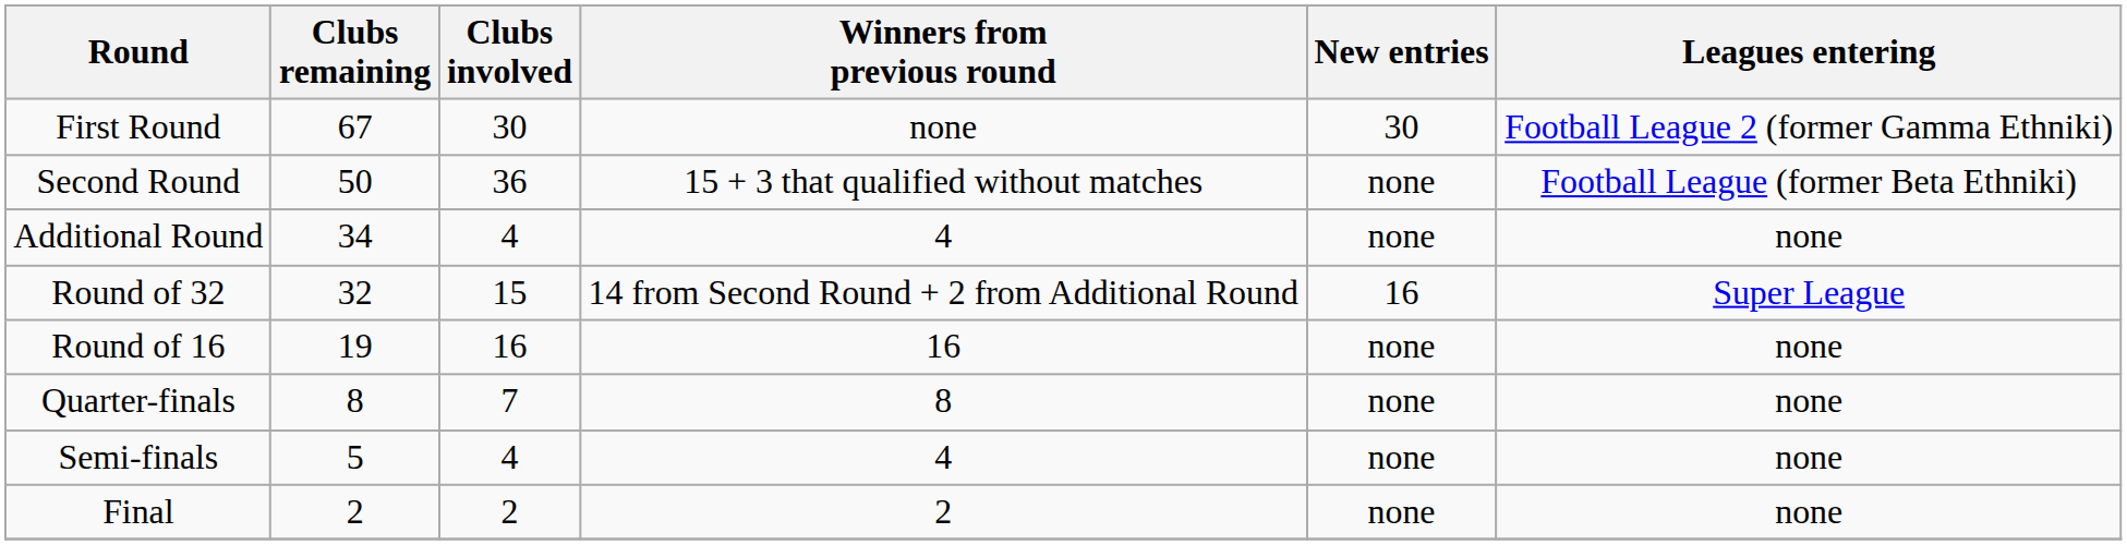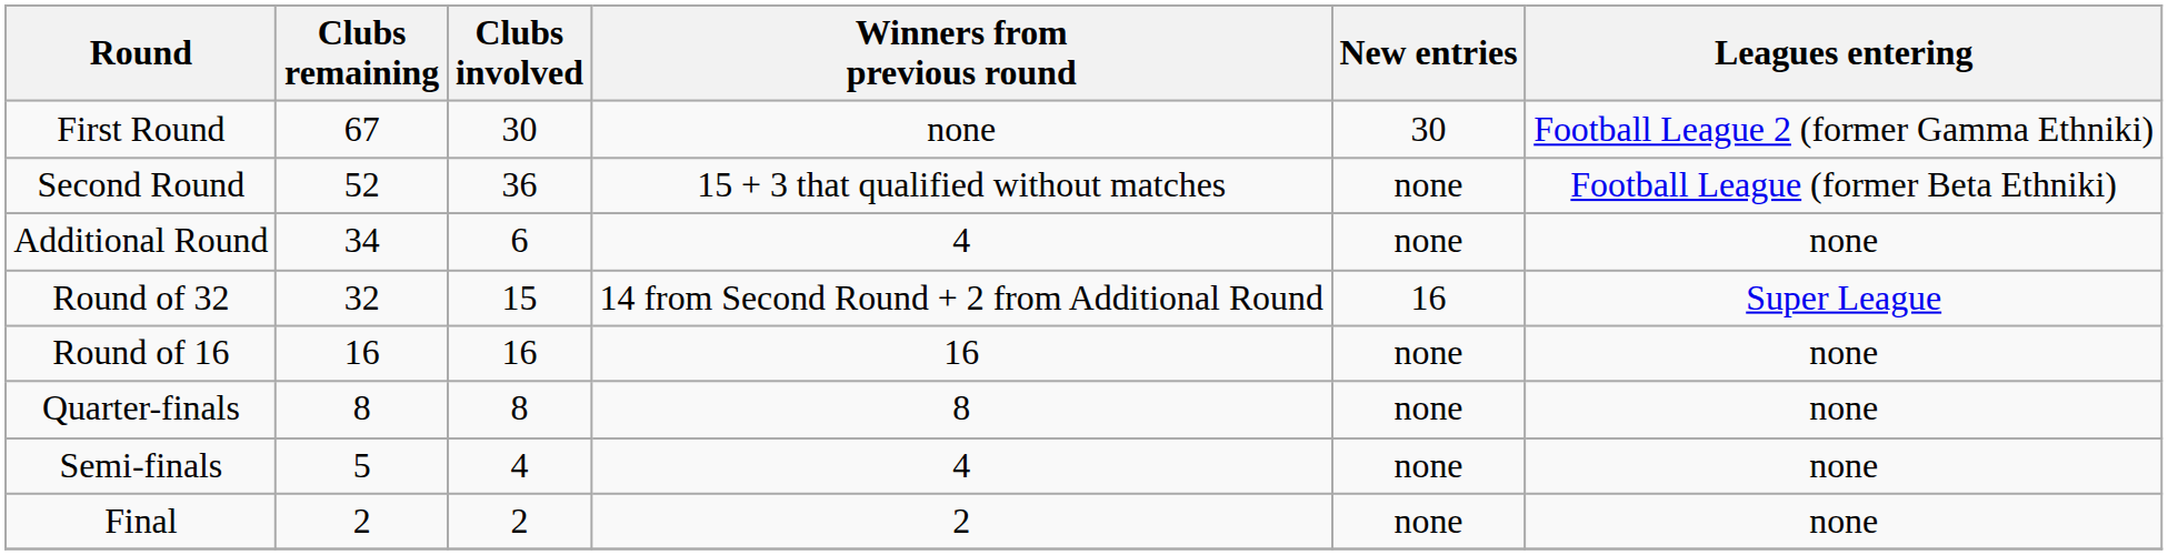Second Round | Clubs remaining: 50 -> 52
Additional Round | Clubs involved: 4 -> 6
Round of 16 | Clubs remaining: 19 -> 16
Quarter-finals | Clubs involved: 7 -> 8
